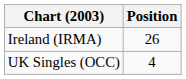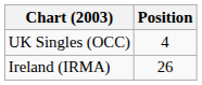rows swapped: Ireland (IRMA) <-> UK Singles (OCC)
